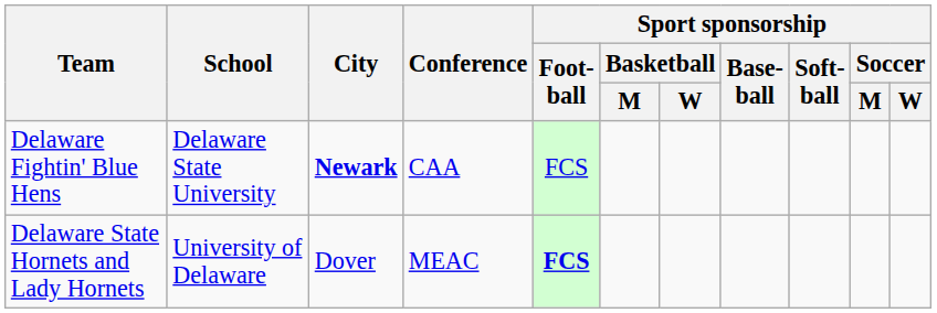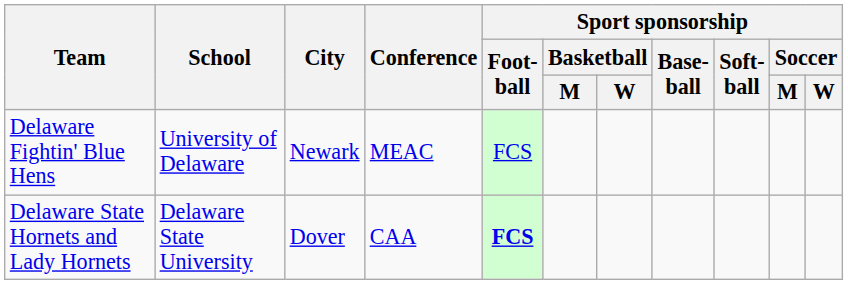Delaware Fightin' Blue Hens | School: Delaware State University -> University of Delaware
Delaware Fightin' Blue Hens | City: bold -> normal
Delaware Fightin' Blue Hens | Conference: CAA -> MEAC
Delaware State Hornets and Lady Hornets | School: University of Delaware -> Delaware State University
Delaware State Hornets and Lady Hornets | Conference: MEAC -> CAA
